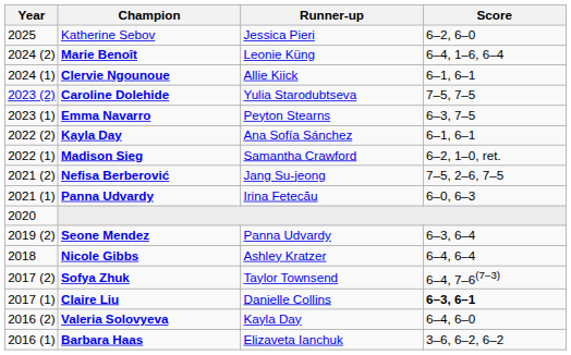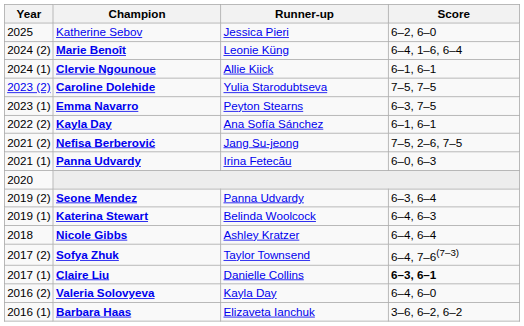- row: 2022 (1) | Madison Sieg | Samantha Crawford | 6–2, 1–0, ret.
+ row: 2019 (1) | Katerina Stewart | Belinda Woolcock | 6–4, 6–3
